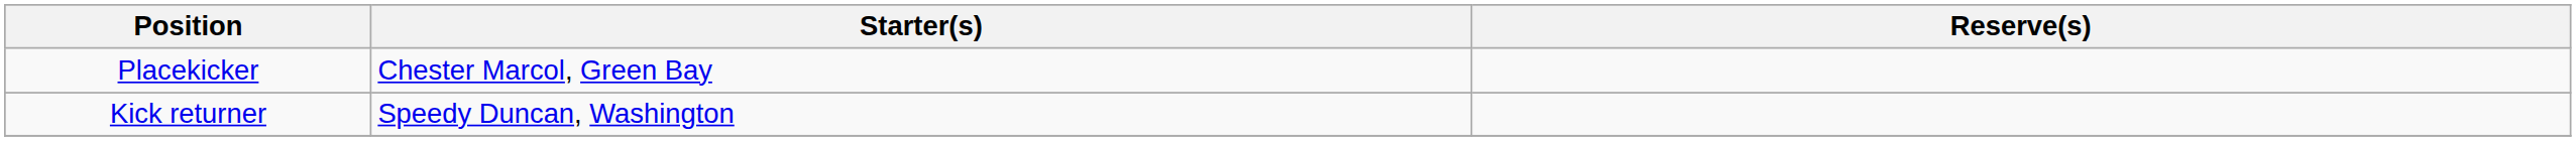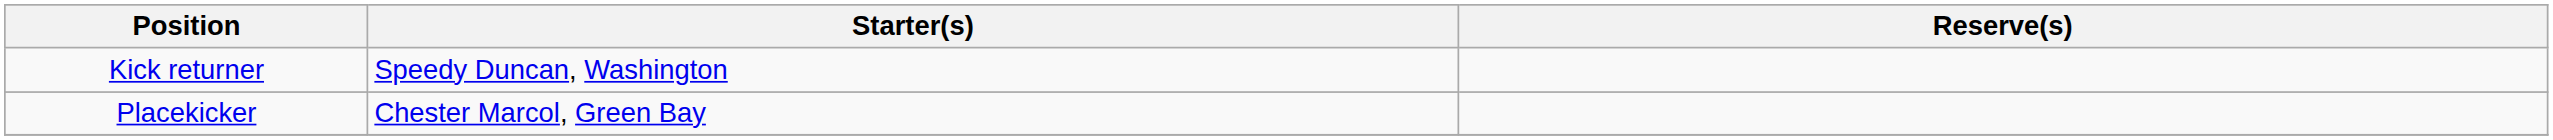rows swapped: Placekicker <-> Kick returner
